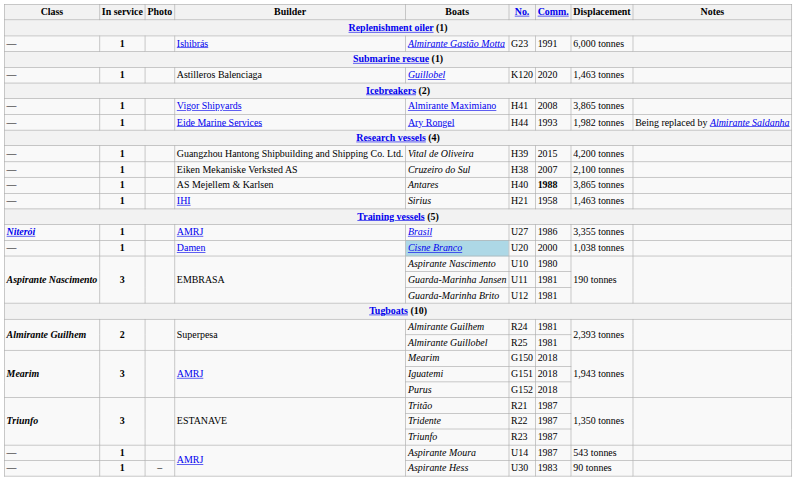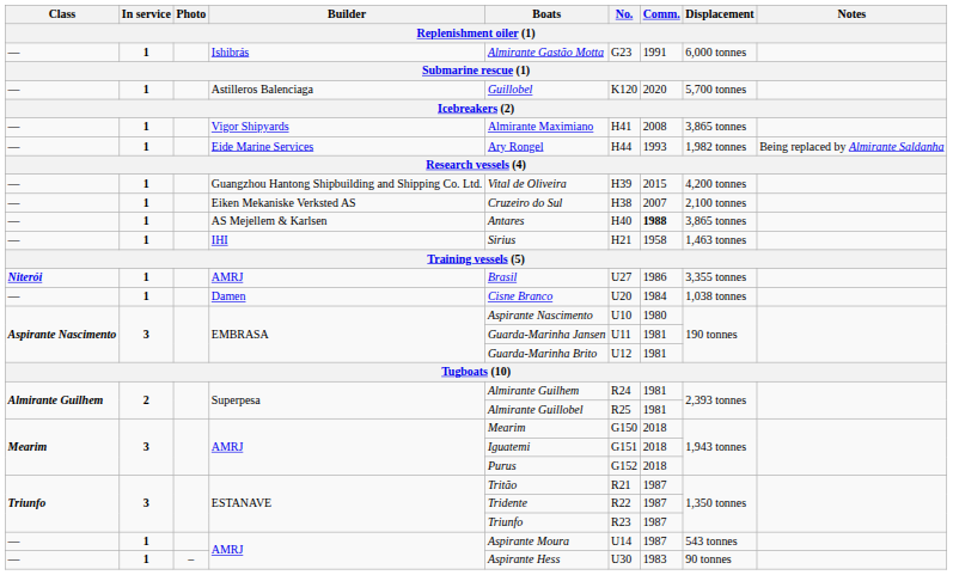Astilleros Balenciaga | Displacement: 1,463 tonnes -> 5,700 tonnes
Damen | Boats: lightblue background -> no background
Damen | Comm.: 2000 -> 1984
